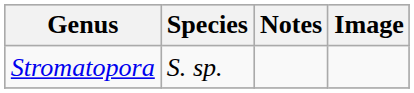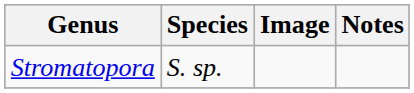columns swapped: Notes <-> Image
